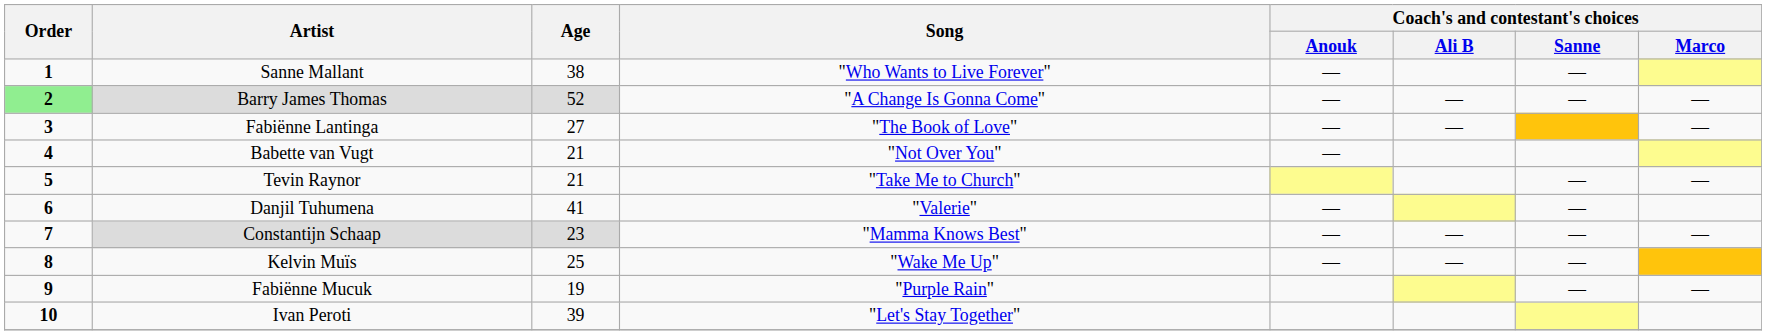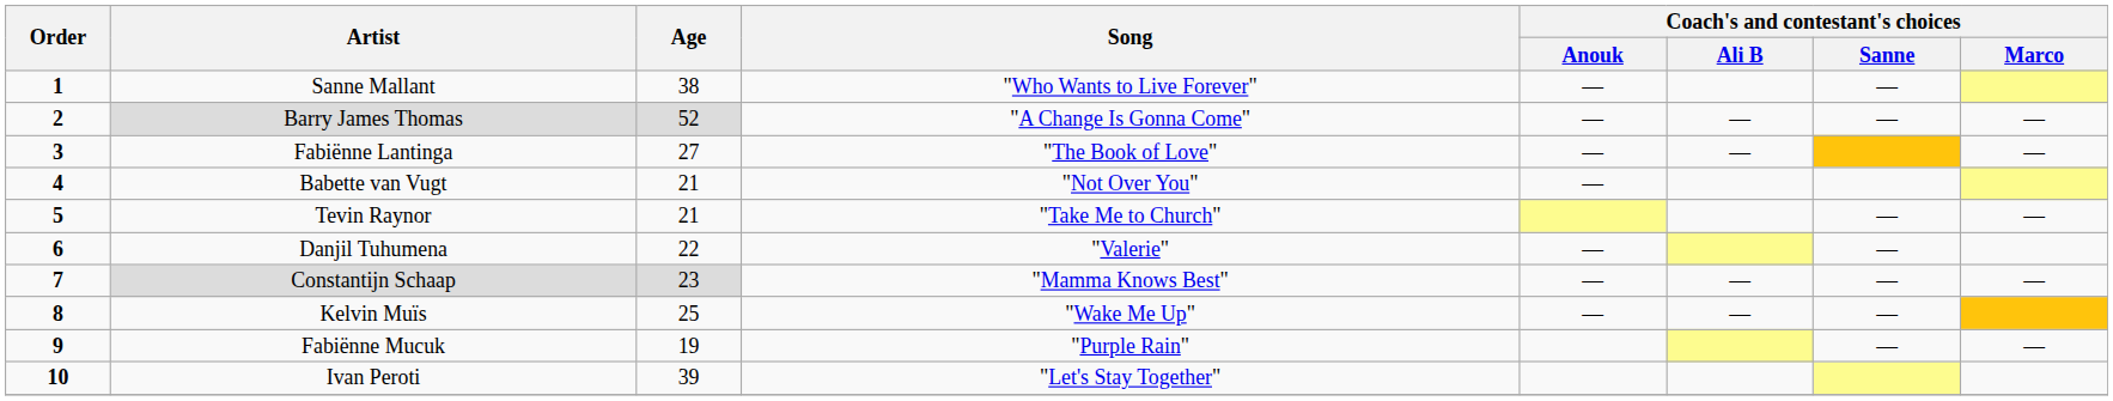Barry James Thomas | Order: lightgreen background -> no background
Danjil Tuhumena | Age: 41 -> 22
